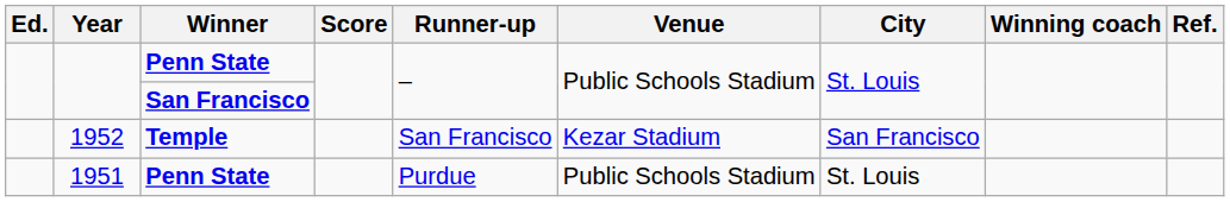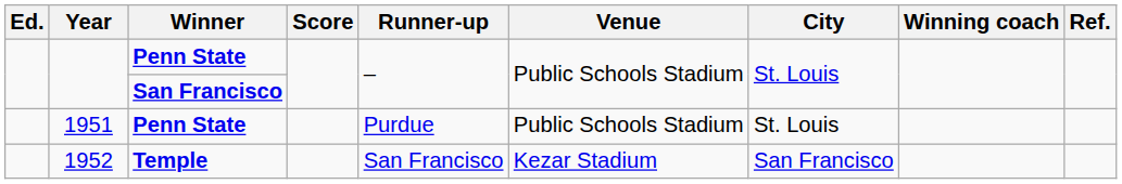rows swapped: 1951 <-> 1952
